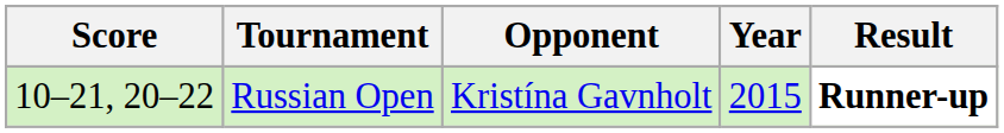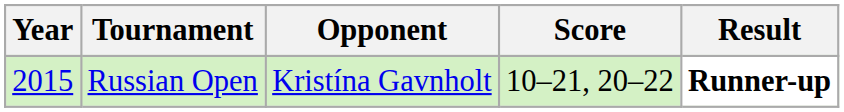columns swapped: Year <-> Score
